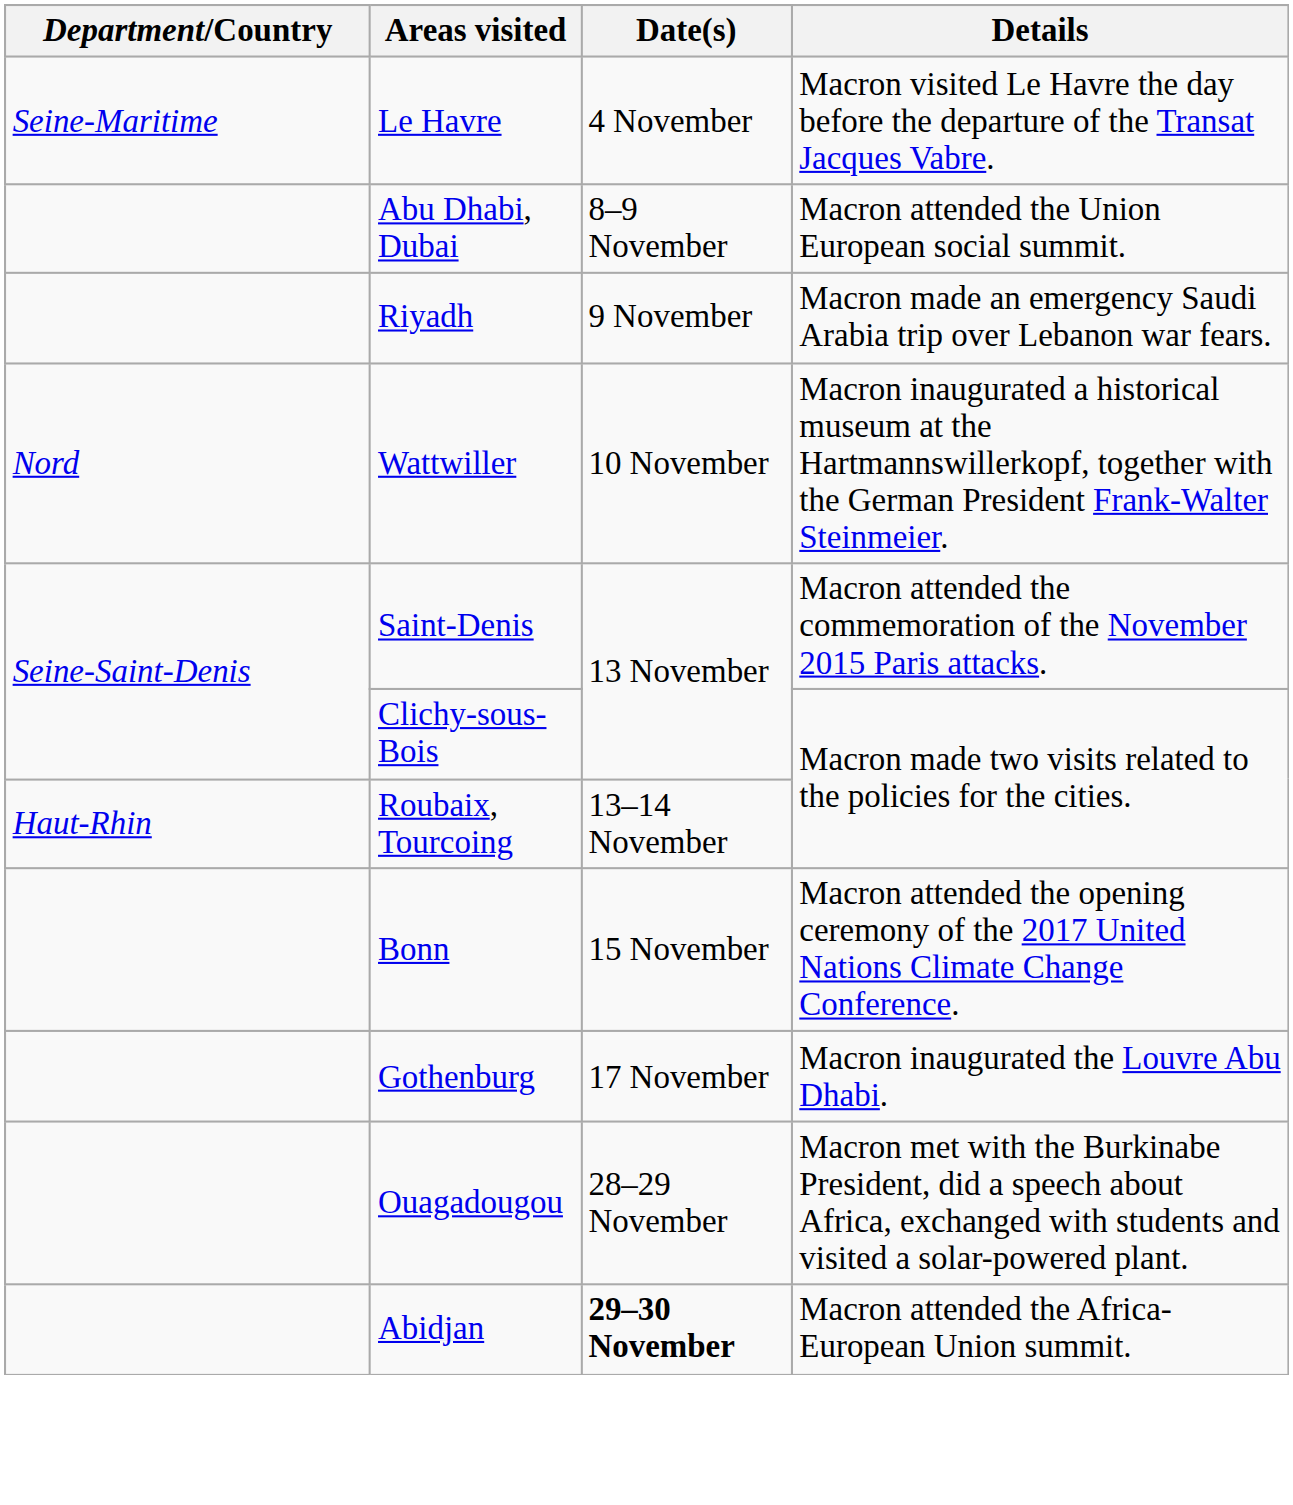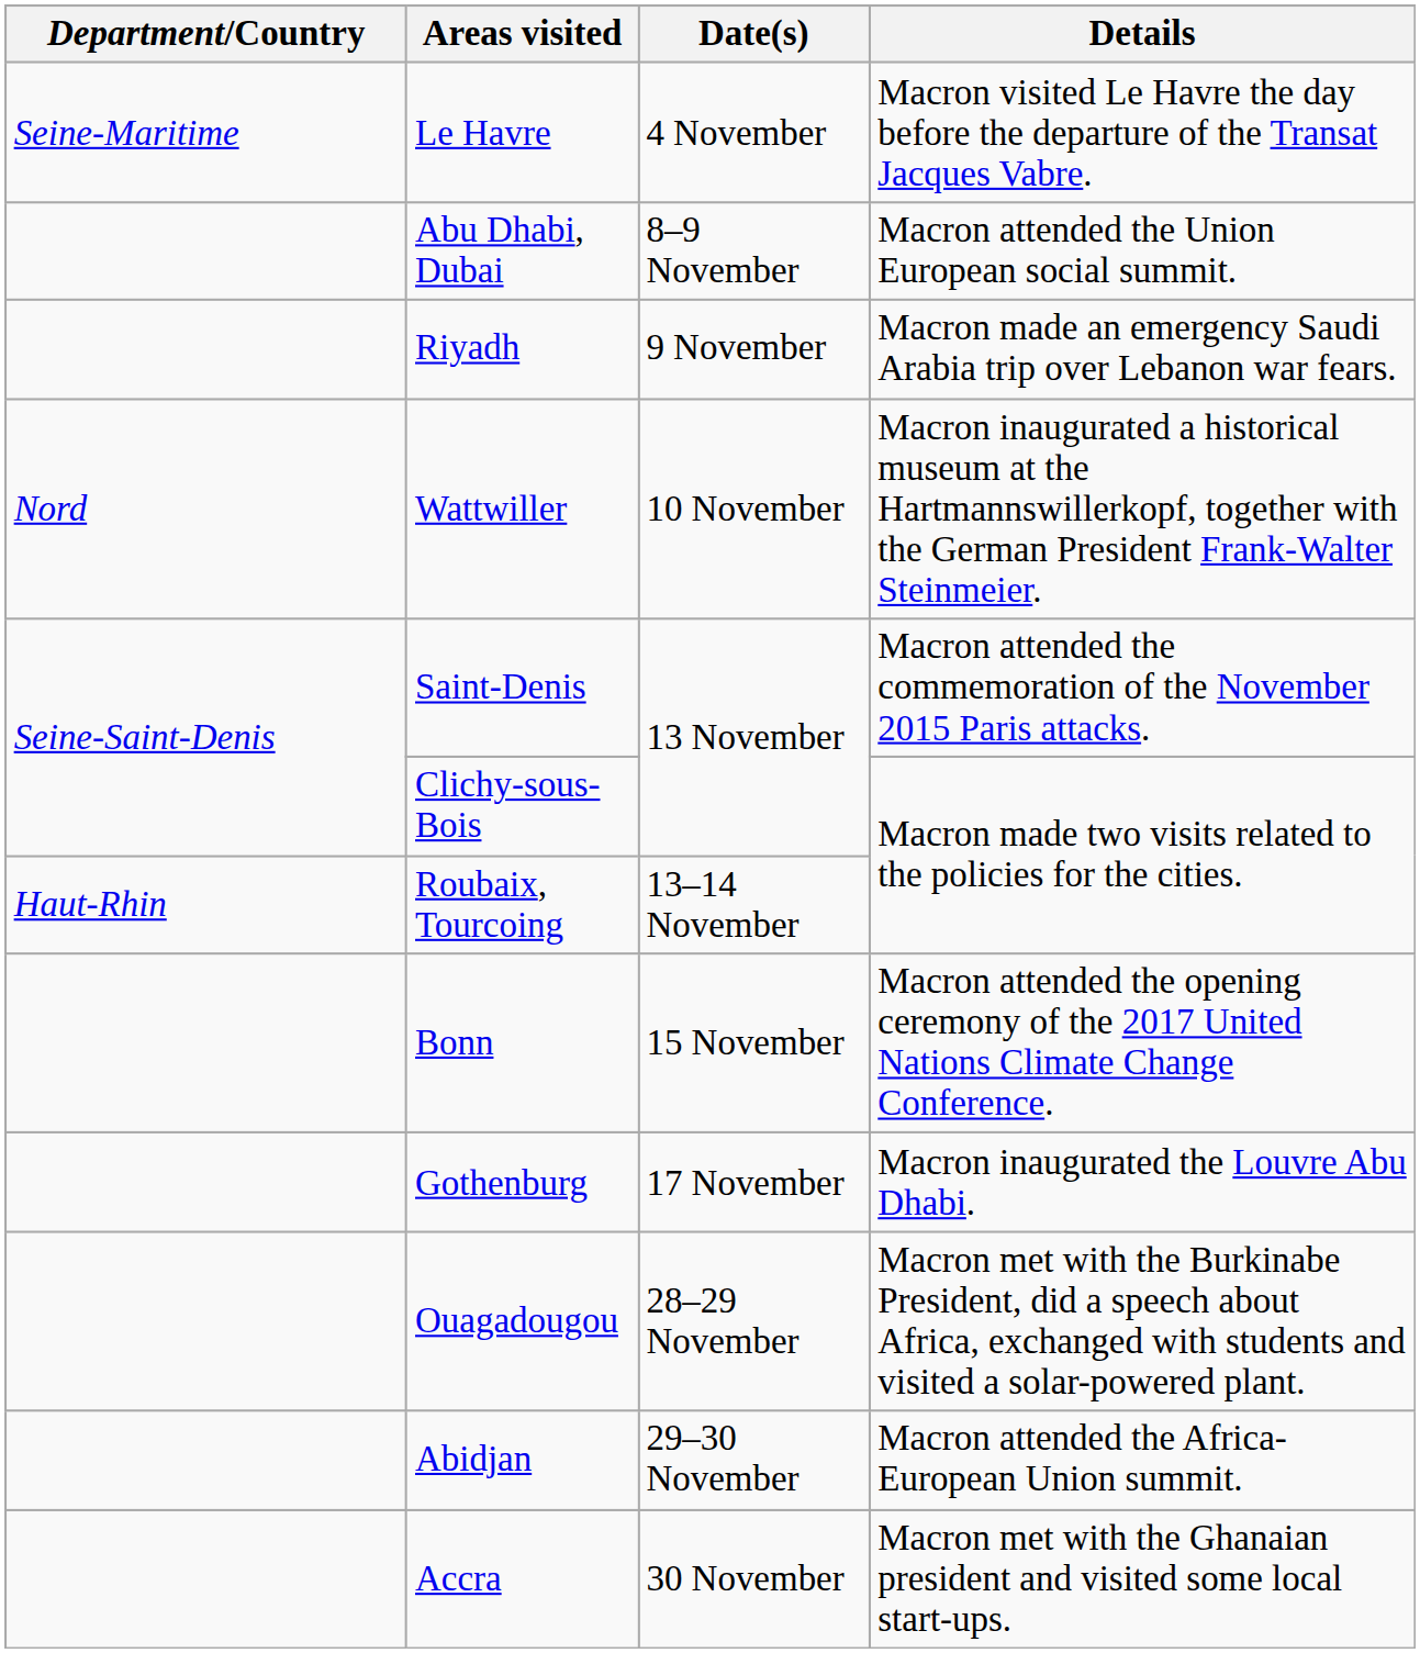Abidjan | Date(s): bold -> normal
+ row: Accra | 30 November | Macron met with the Ghanaian president and visited some local start-ups.
